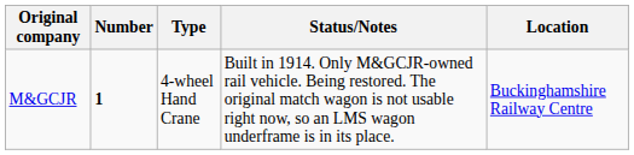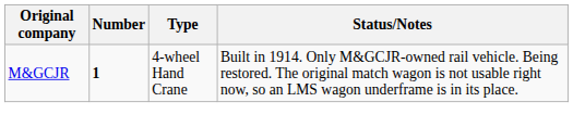- column: Location | Buckinghamshire Railway Centre
